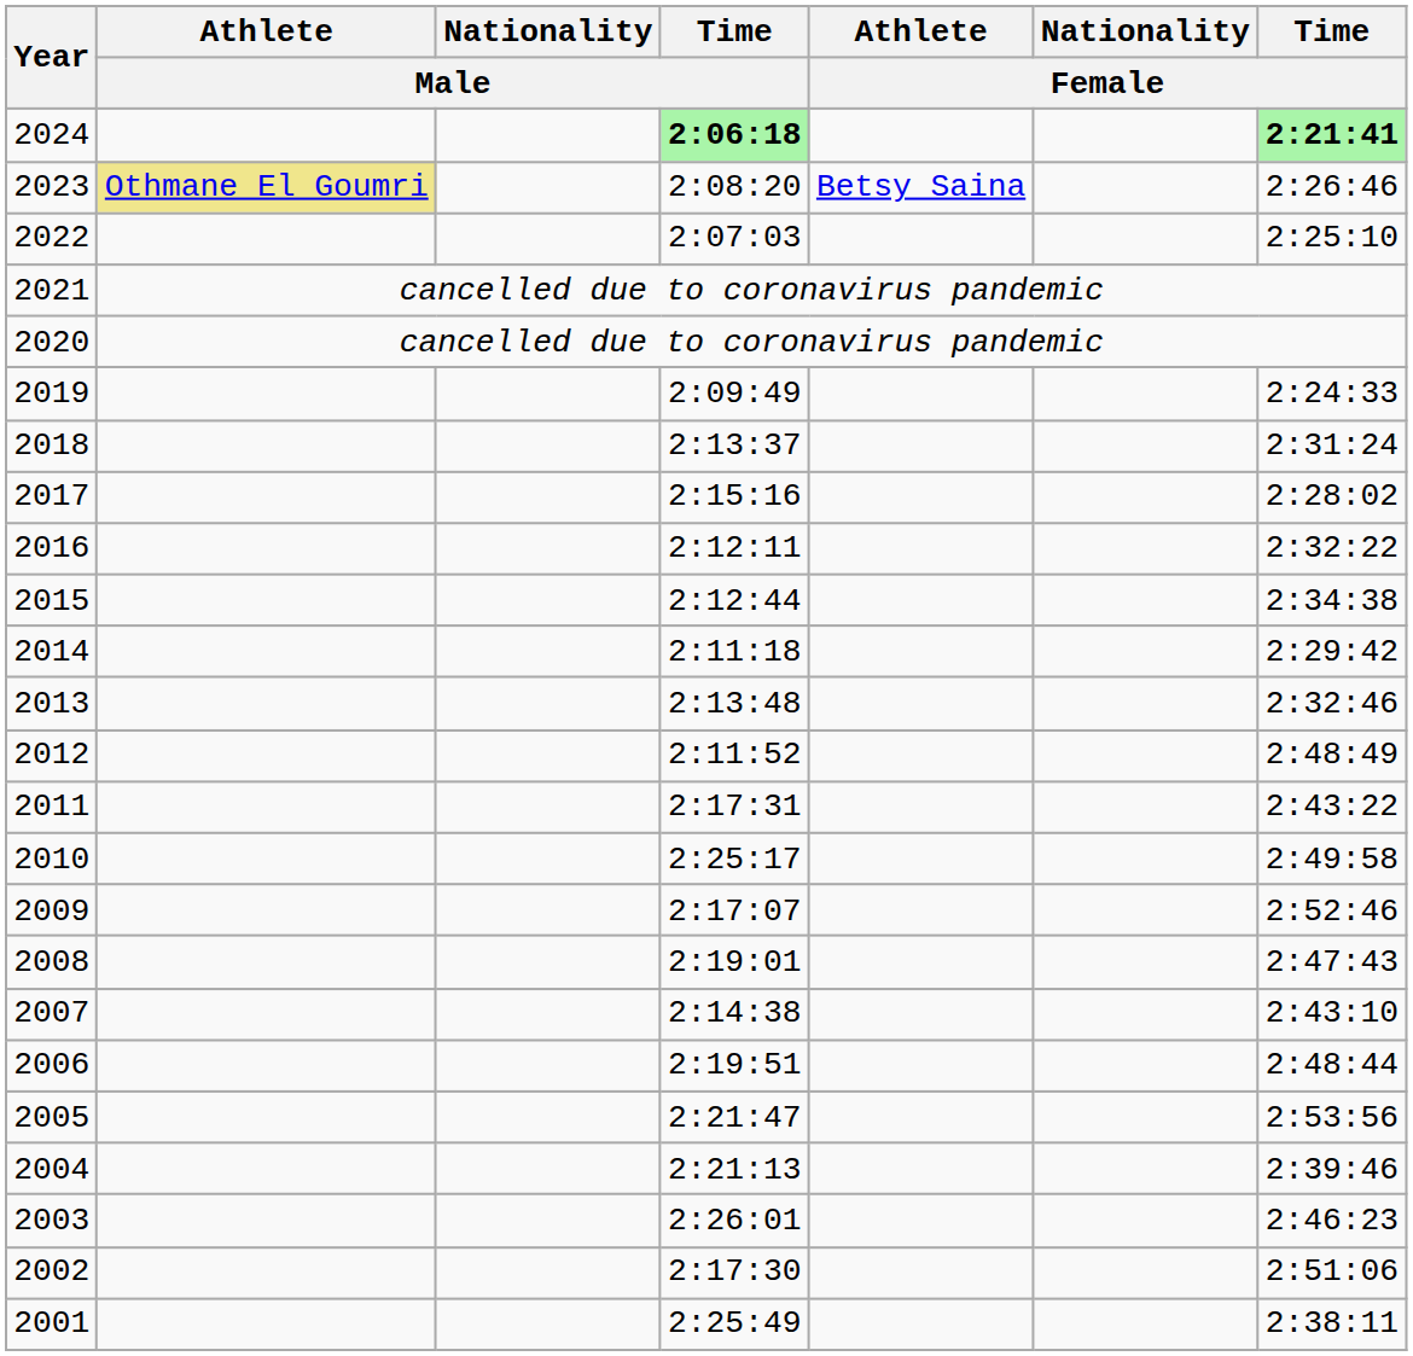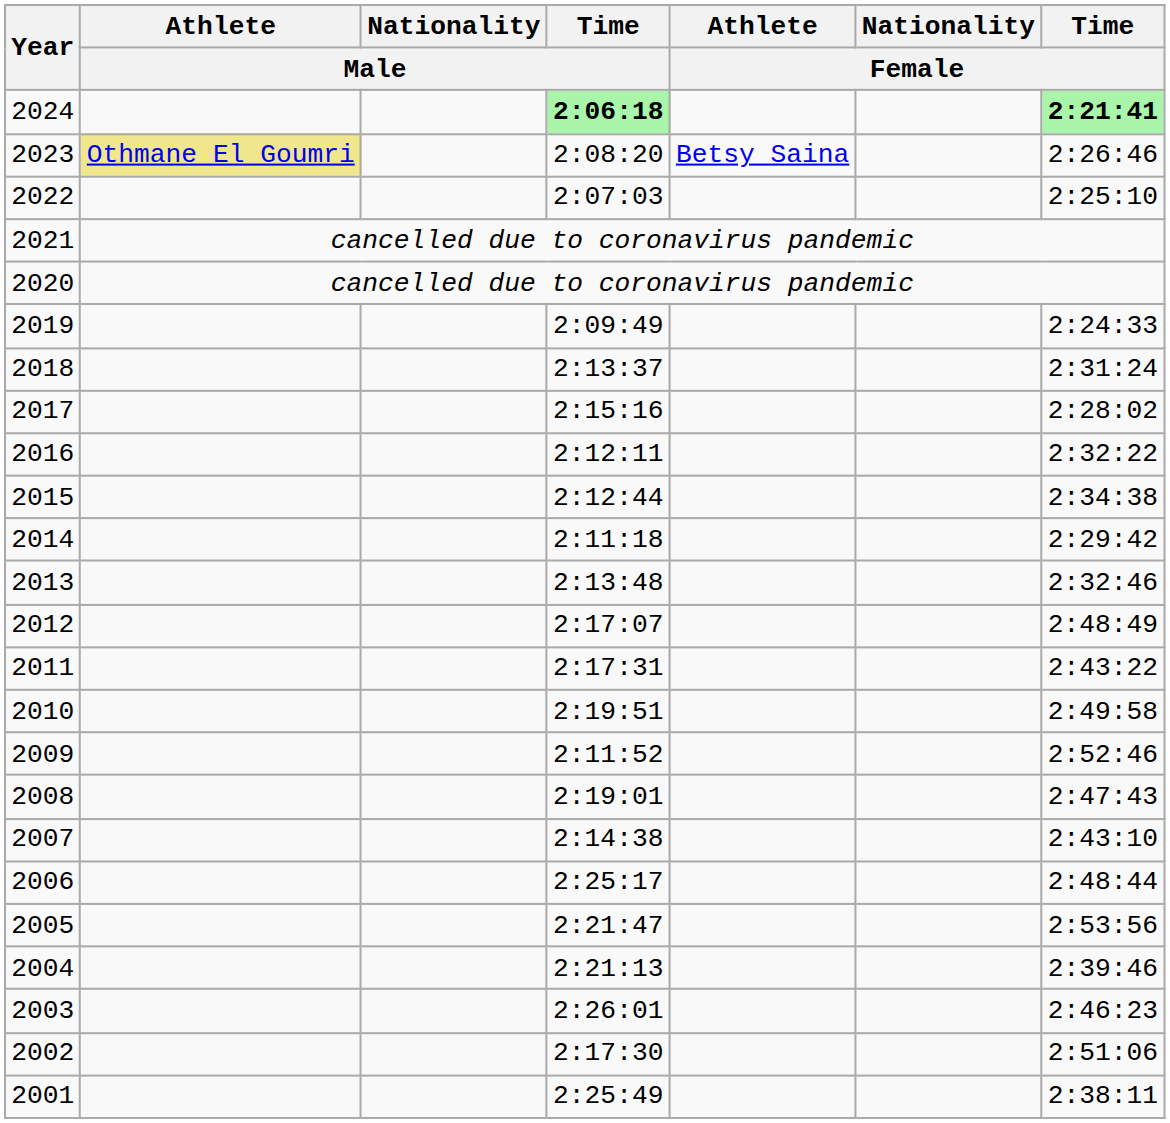2012 | Time / Male: 2:11:52 -> 2:17:07
2010 | Time / Male: 2:25:17 -> 2:19:51
2009 | Time / Male: 2:17:07 -> 2:11:52
2006 | Time / Male: 2:19:51 -> 2:25:17
